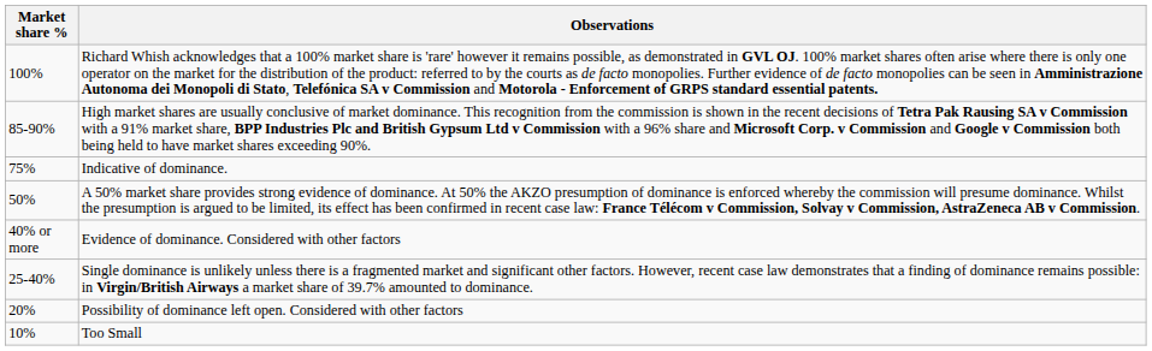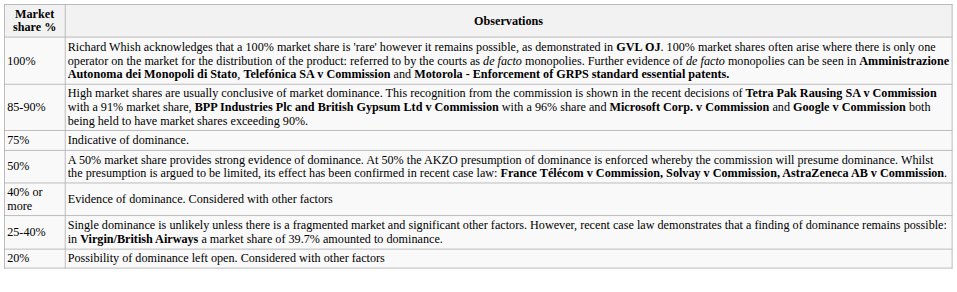- row: 10% | Too Small
